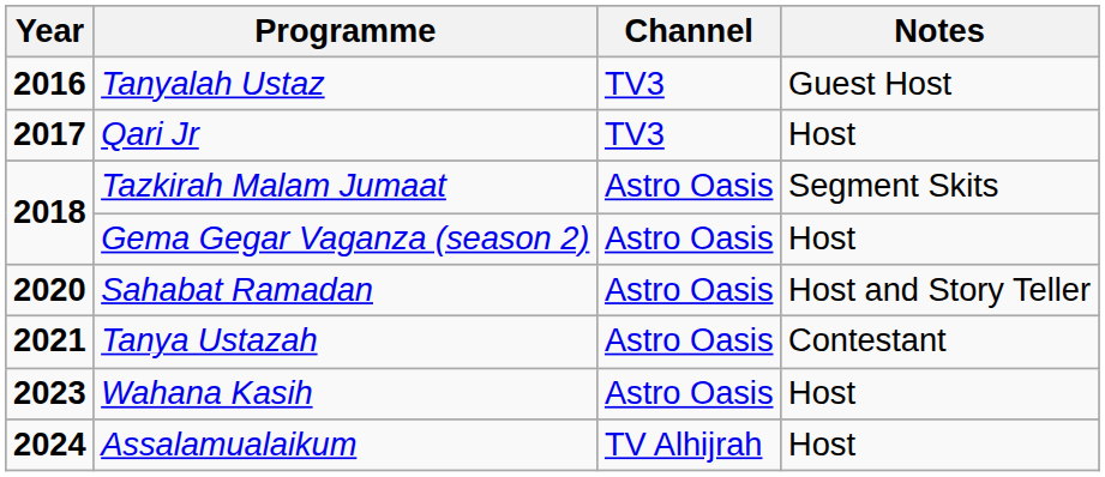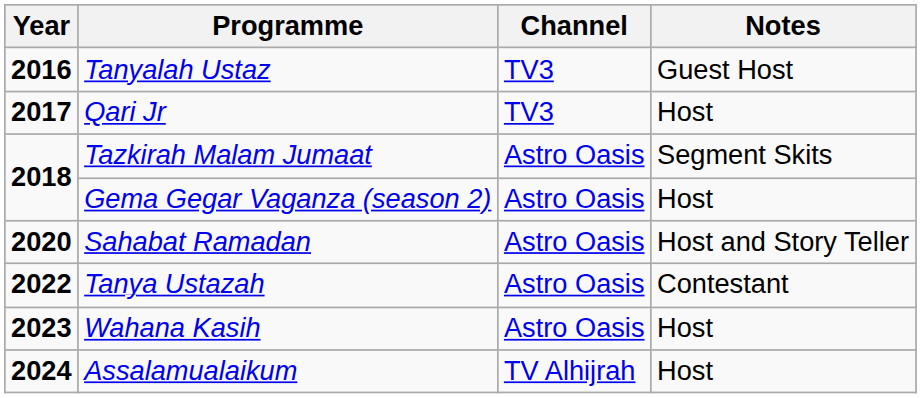Tanya Ustazah | Year: 2021 -> 2022
